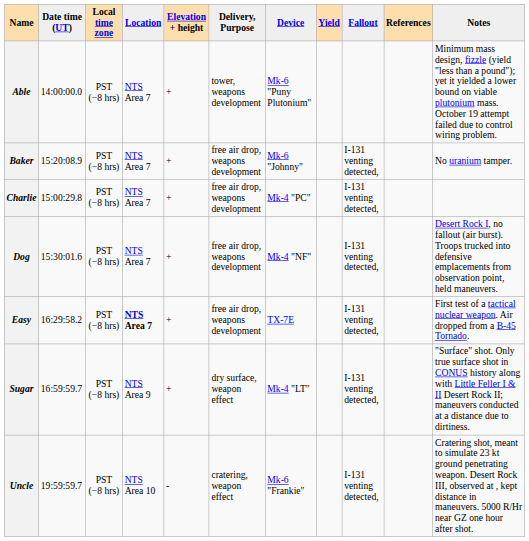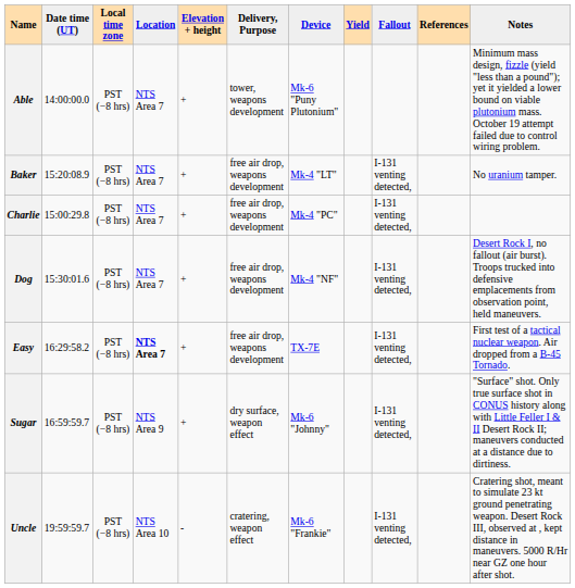Baker | Device: Mk-6 "Johnny" -> Mk-4 "LT"
Sugar | Device: Mk-4 "LT" -> Mk-6 "Johnny"
